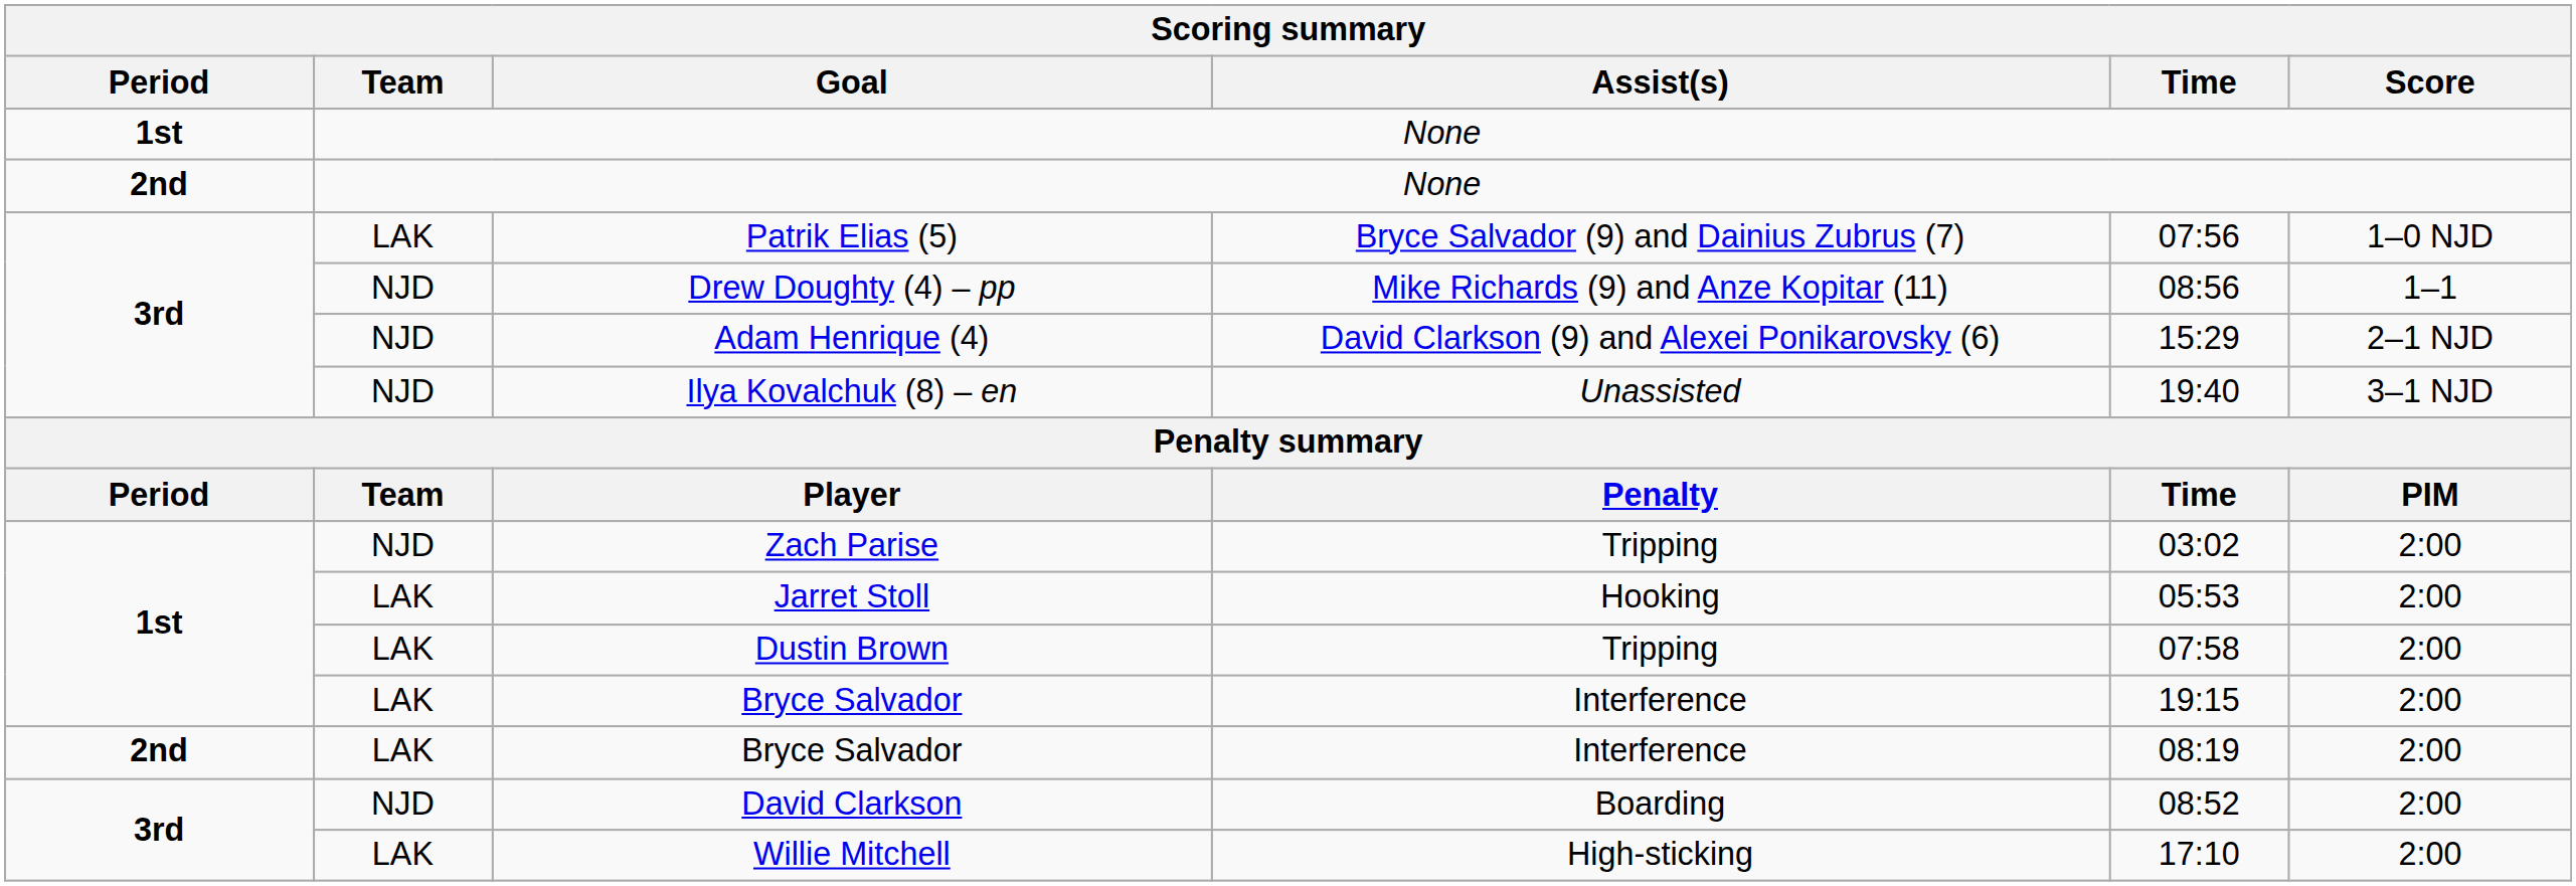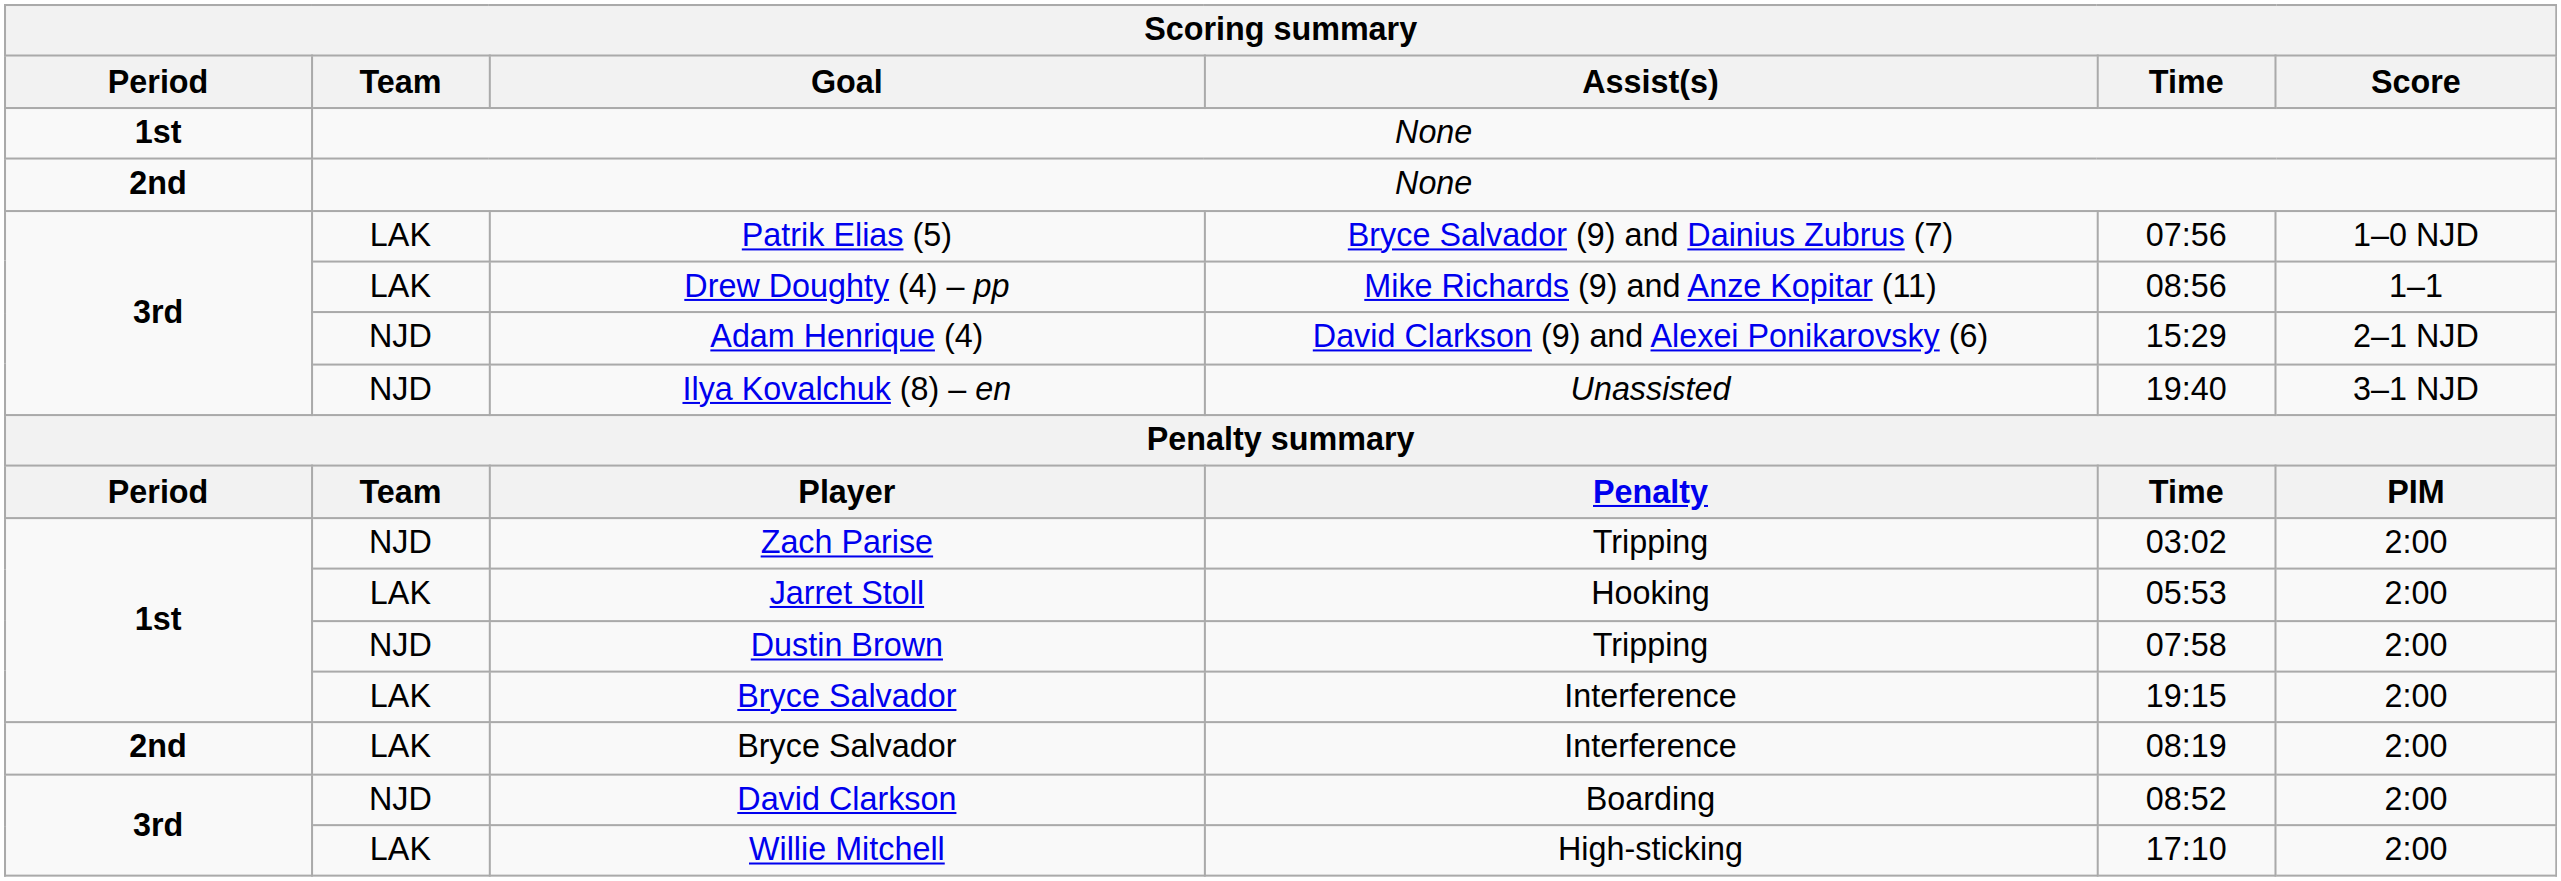Drew Doughty (4) – pp | Team: NJD -> LAK
Dustin Brown | Team: LAK -> NJD
